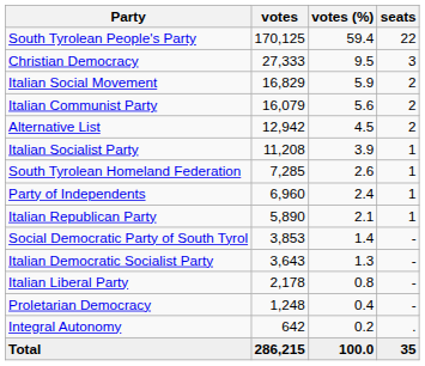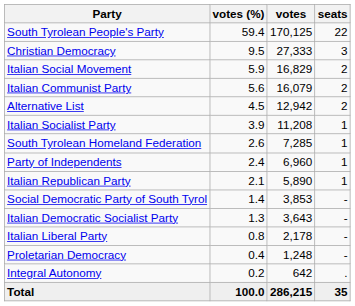columns swapped: votes <-> votes (%)
